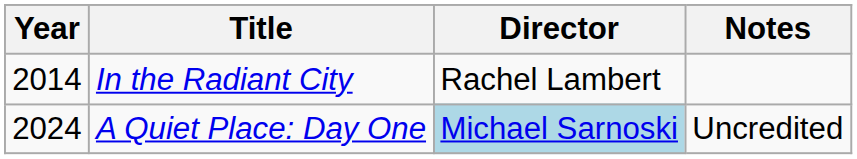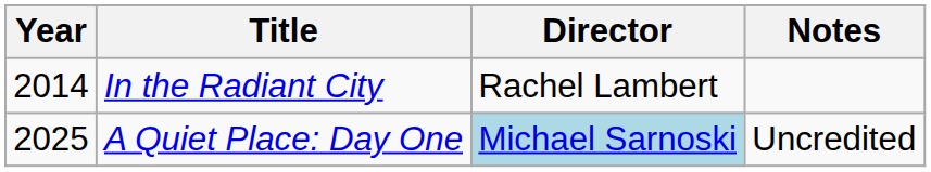A Quiet Place: Day One | Year: 2024 -> 2025
